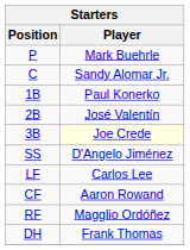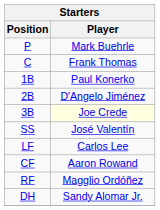C | Player: Sandy Alomar Jr. -> Frank Thomas
2B | Player: José Valentín -> D'Angelo Jiménez
SS | Player: D'Angelo Jiménez -> José Valentín
DH | Player: Frank Thomas -> Sandy Alomar Jr.
